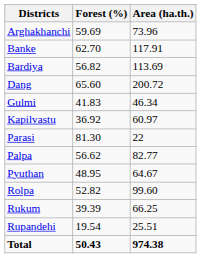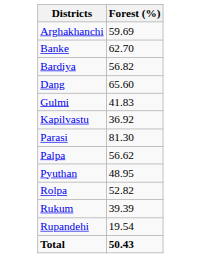- column: Area (ha.th.) | 73.96 | 117.91 | 113.69 | 200.72 | 46.34 | 60.97 | 22 | 82.77 | 64.67 | 99.60 | 66.25 | 25.51 | 974.38
